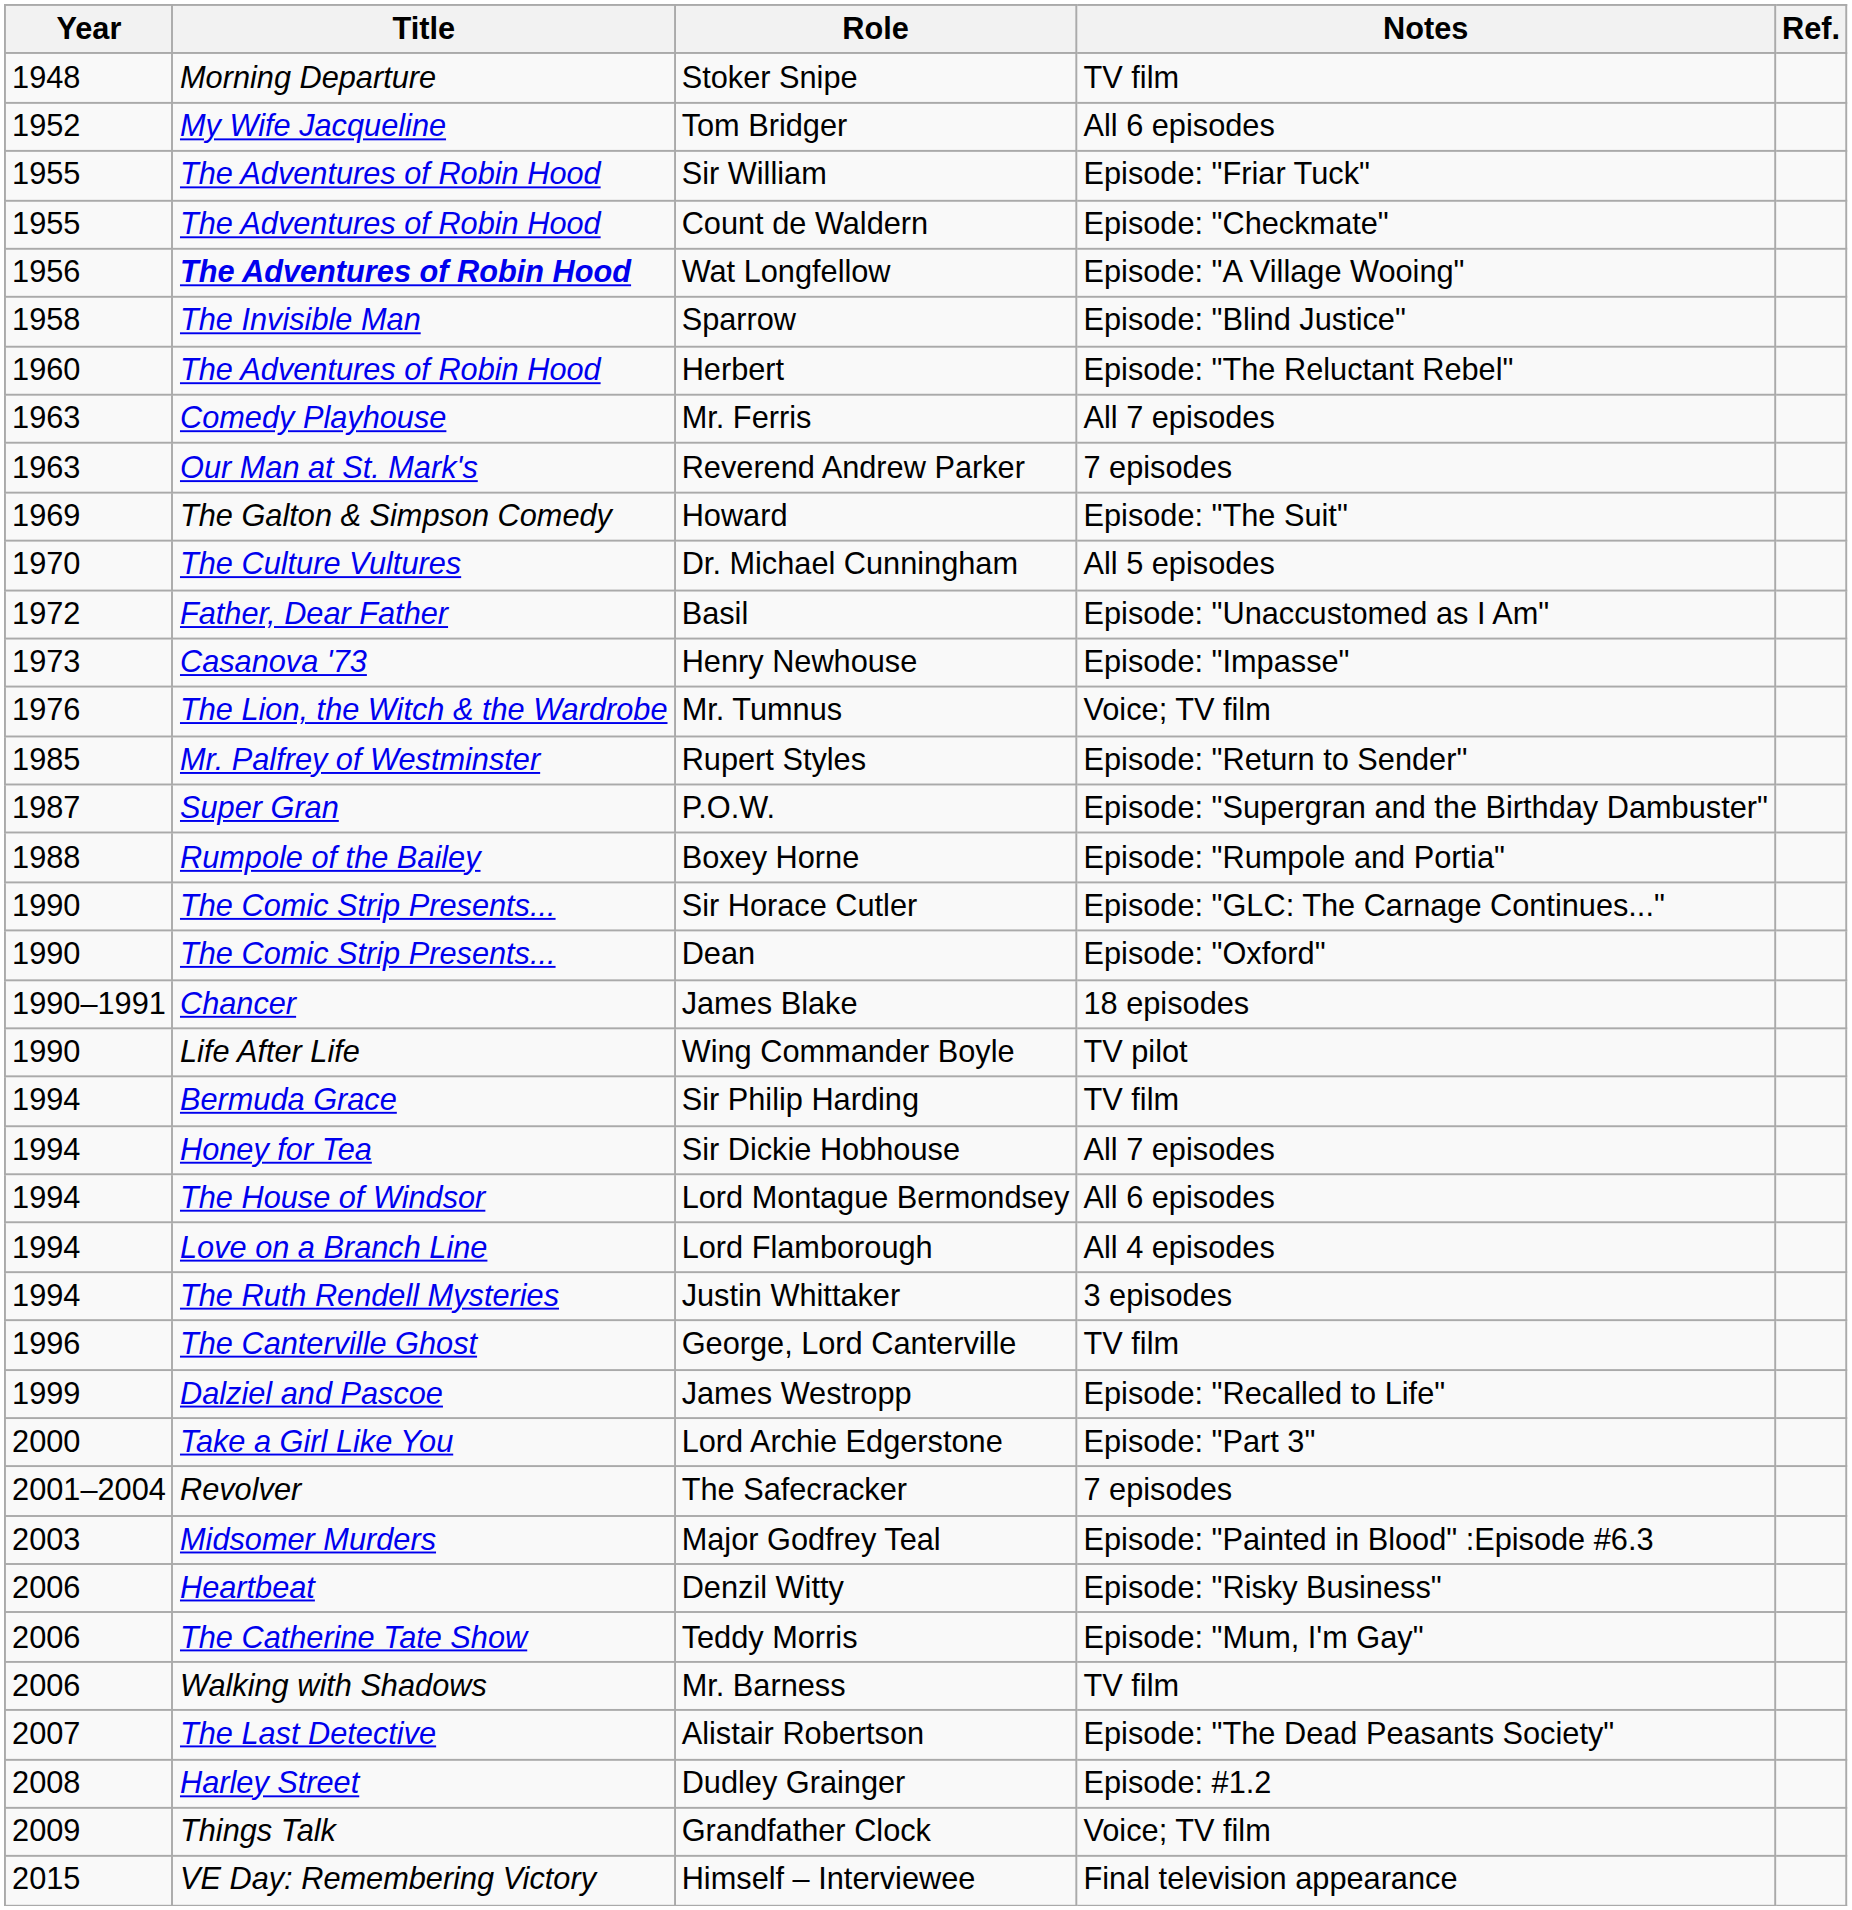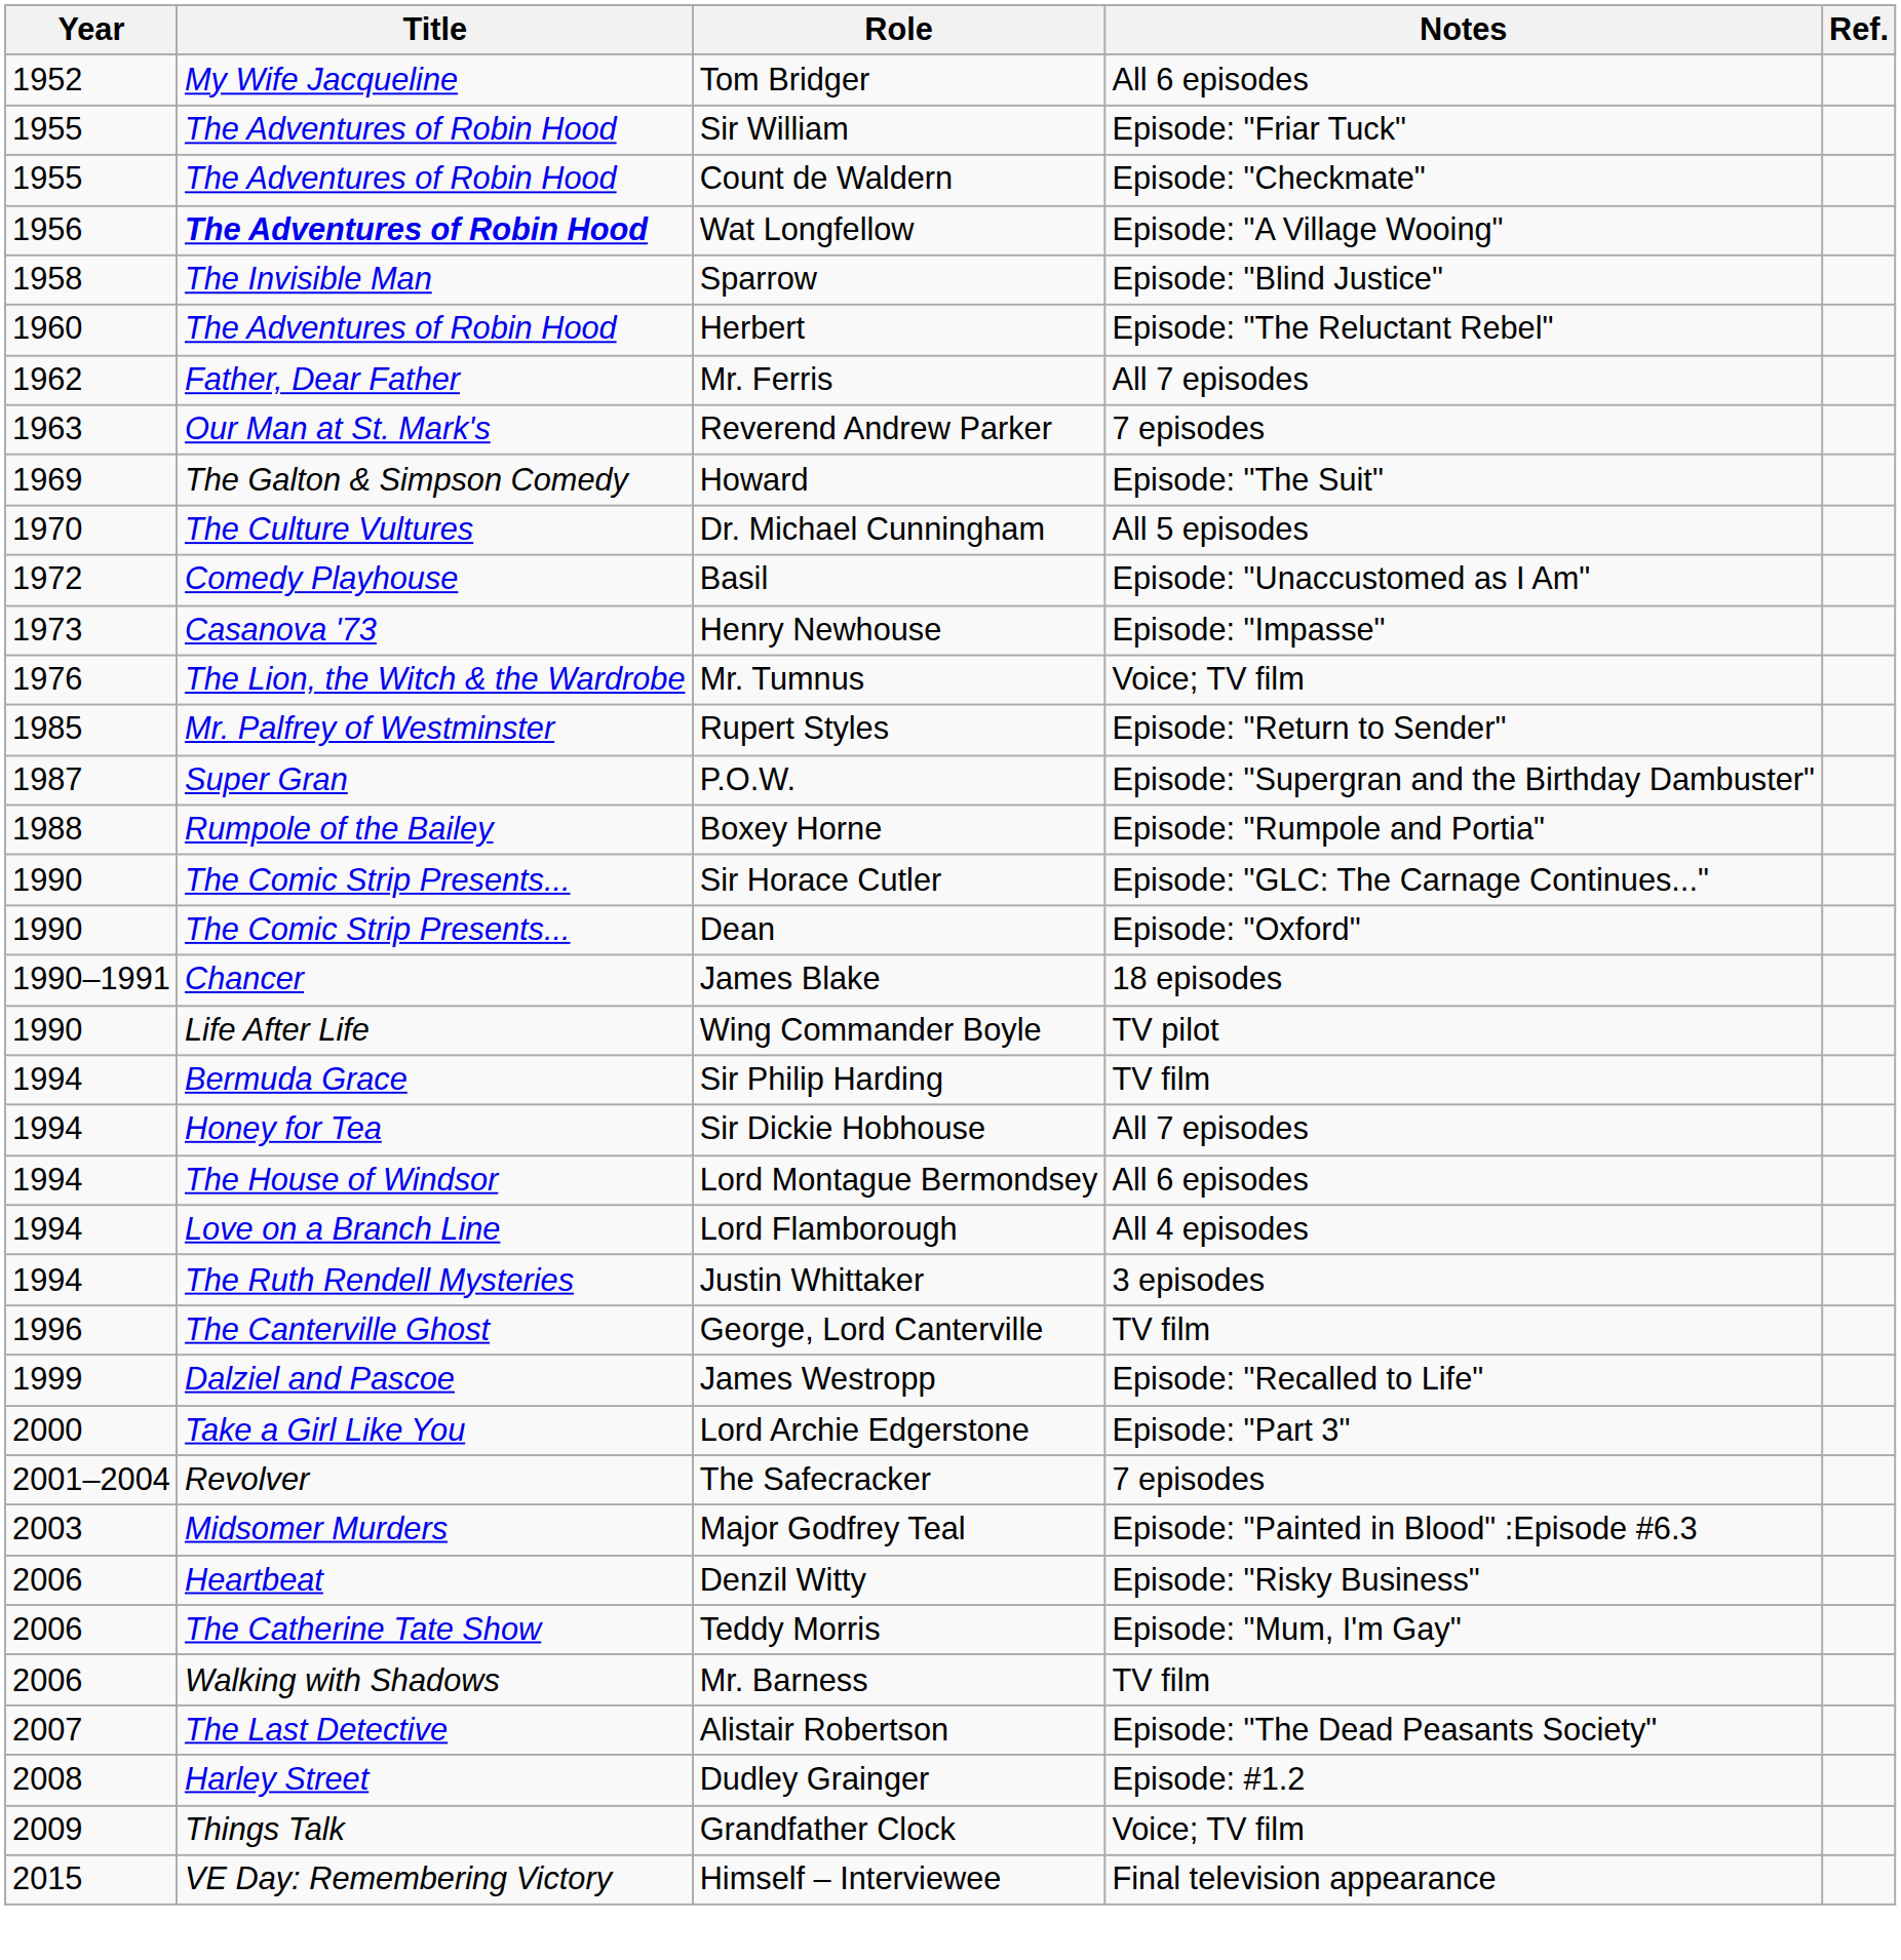- row: 1948 | Morning Departure | Stoker Snipe | TV film
Mr. Ferris | Year: 1963 -> 1962
Mr. Ferris | Title: Comedy Playhouse -> Father, Dear Father
Basil | Title: Father, Dear Father -> Comedy Playhouse
